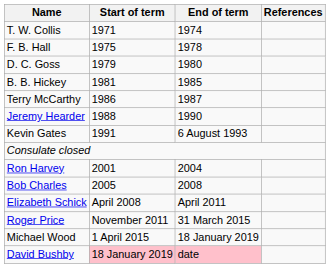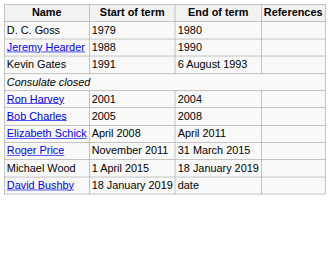- row: T. W. Collis | 1971 | 1974
- row: F. B. Hall | 1975 | 1978
- row: B. B. Hickey | 1981 | 1985
- row: Terry McCarthy | 1986 | 1987
David Bushby | Start of term: pink background -> no background
David Bushby | End of term: pink background -> no background
